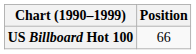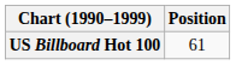US Billboard Hot 100 | Position: 66 -> 61
